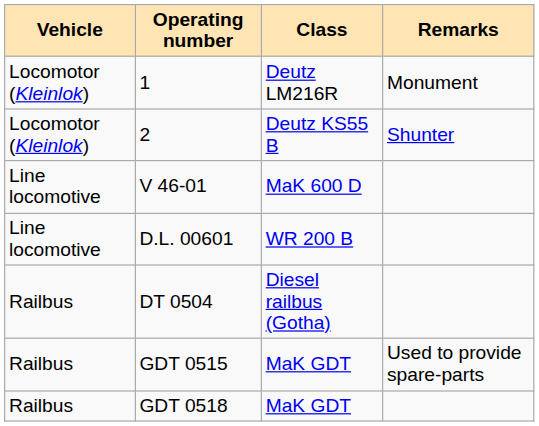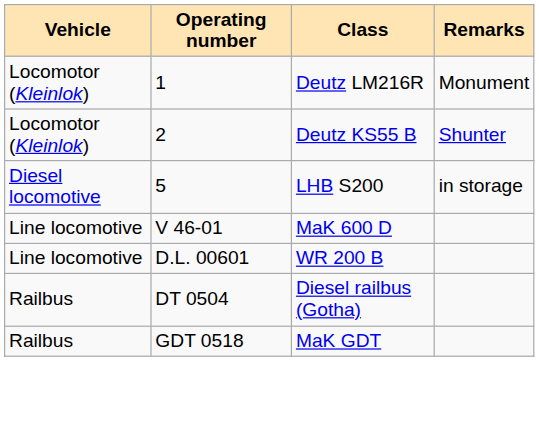+ row: Diesel locomotive | 5 | LHB S200 | in storage
- row: Railbus | GDT 0515 | MaK GDT | Used to provide spare-parts
